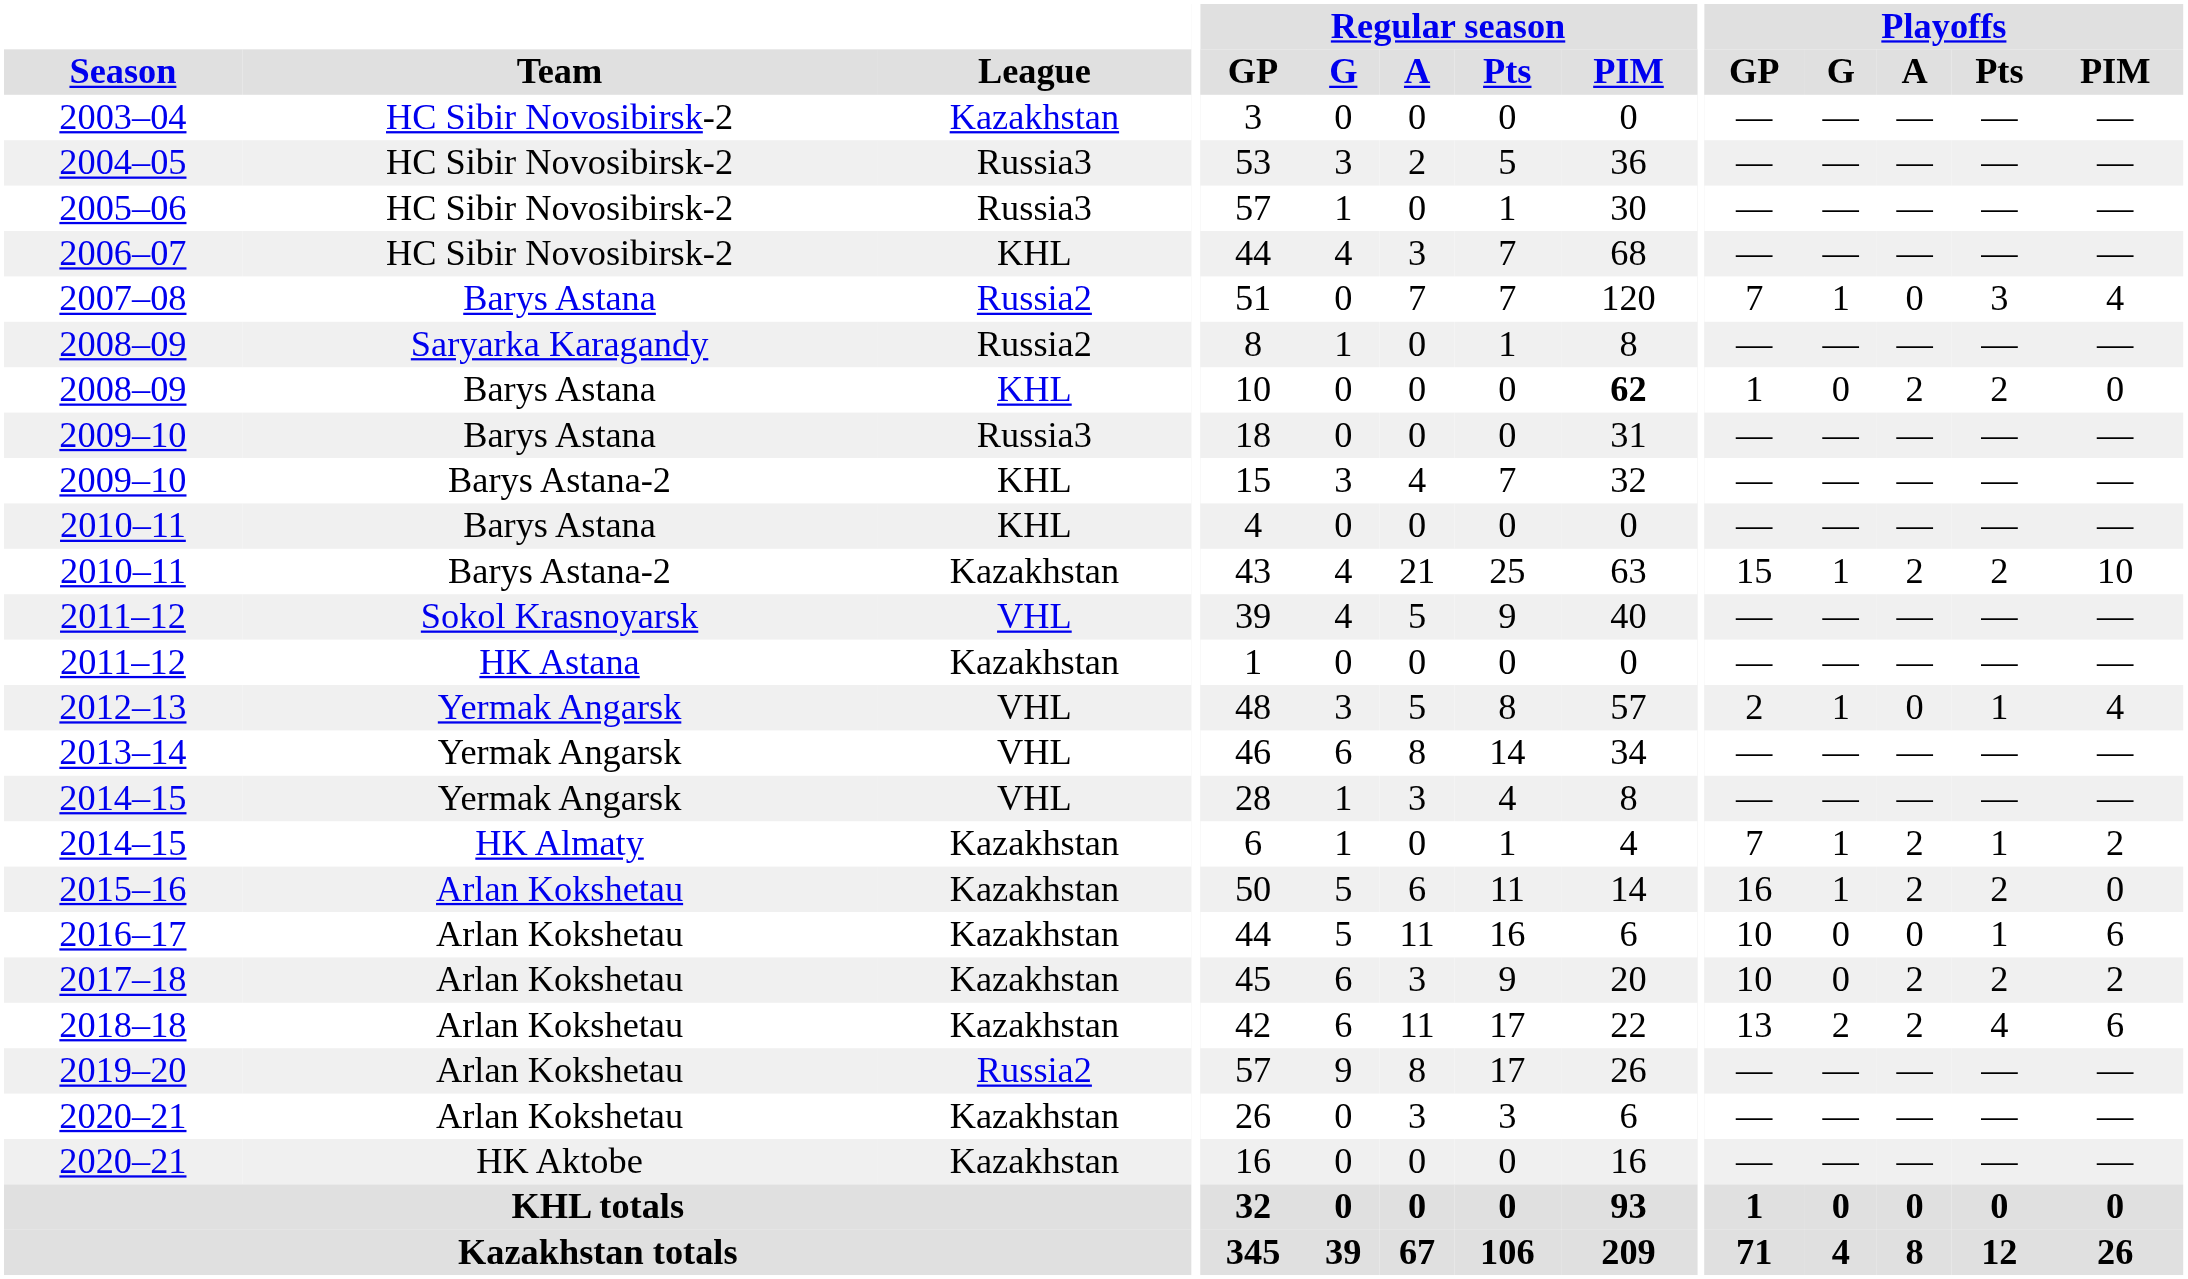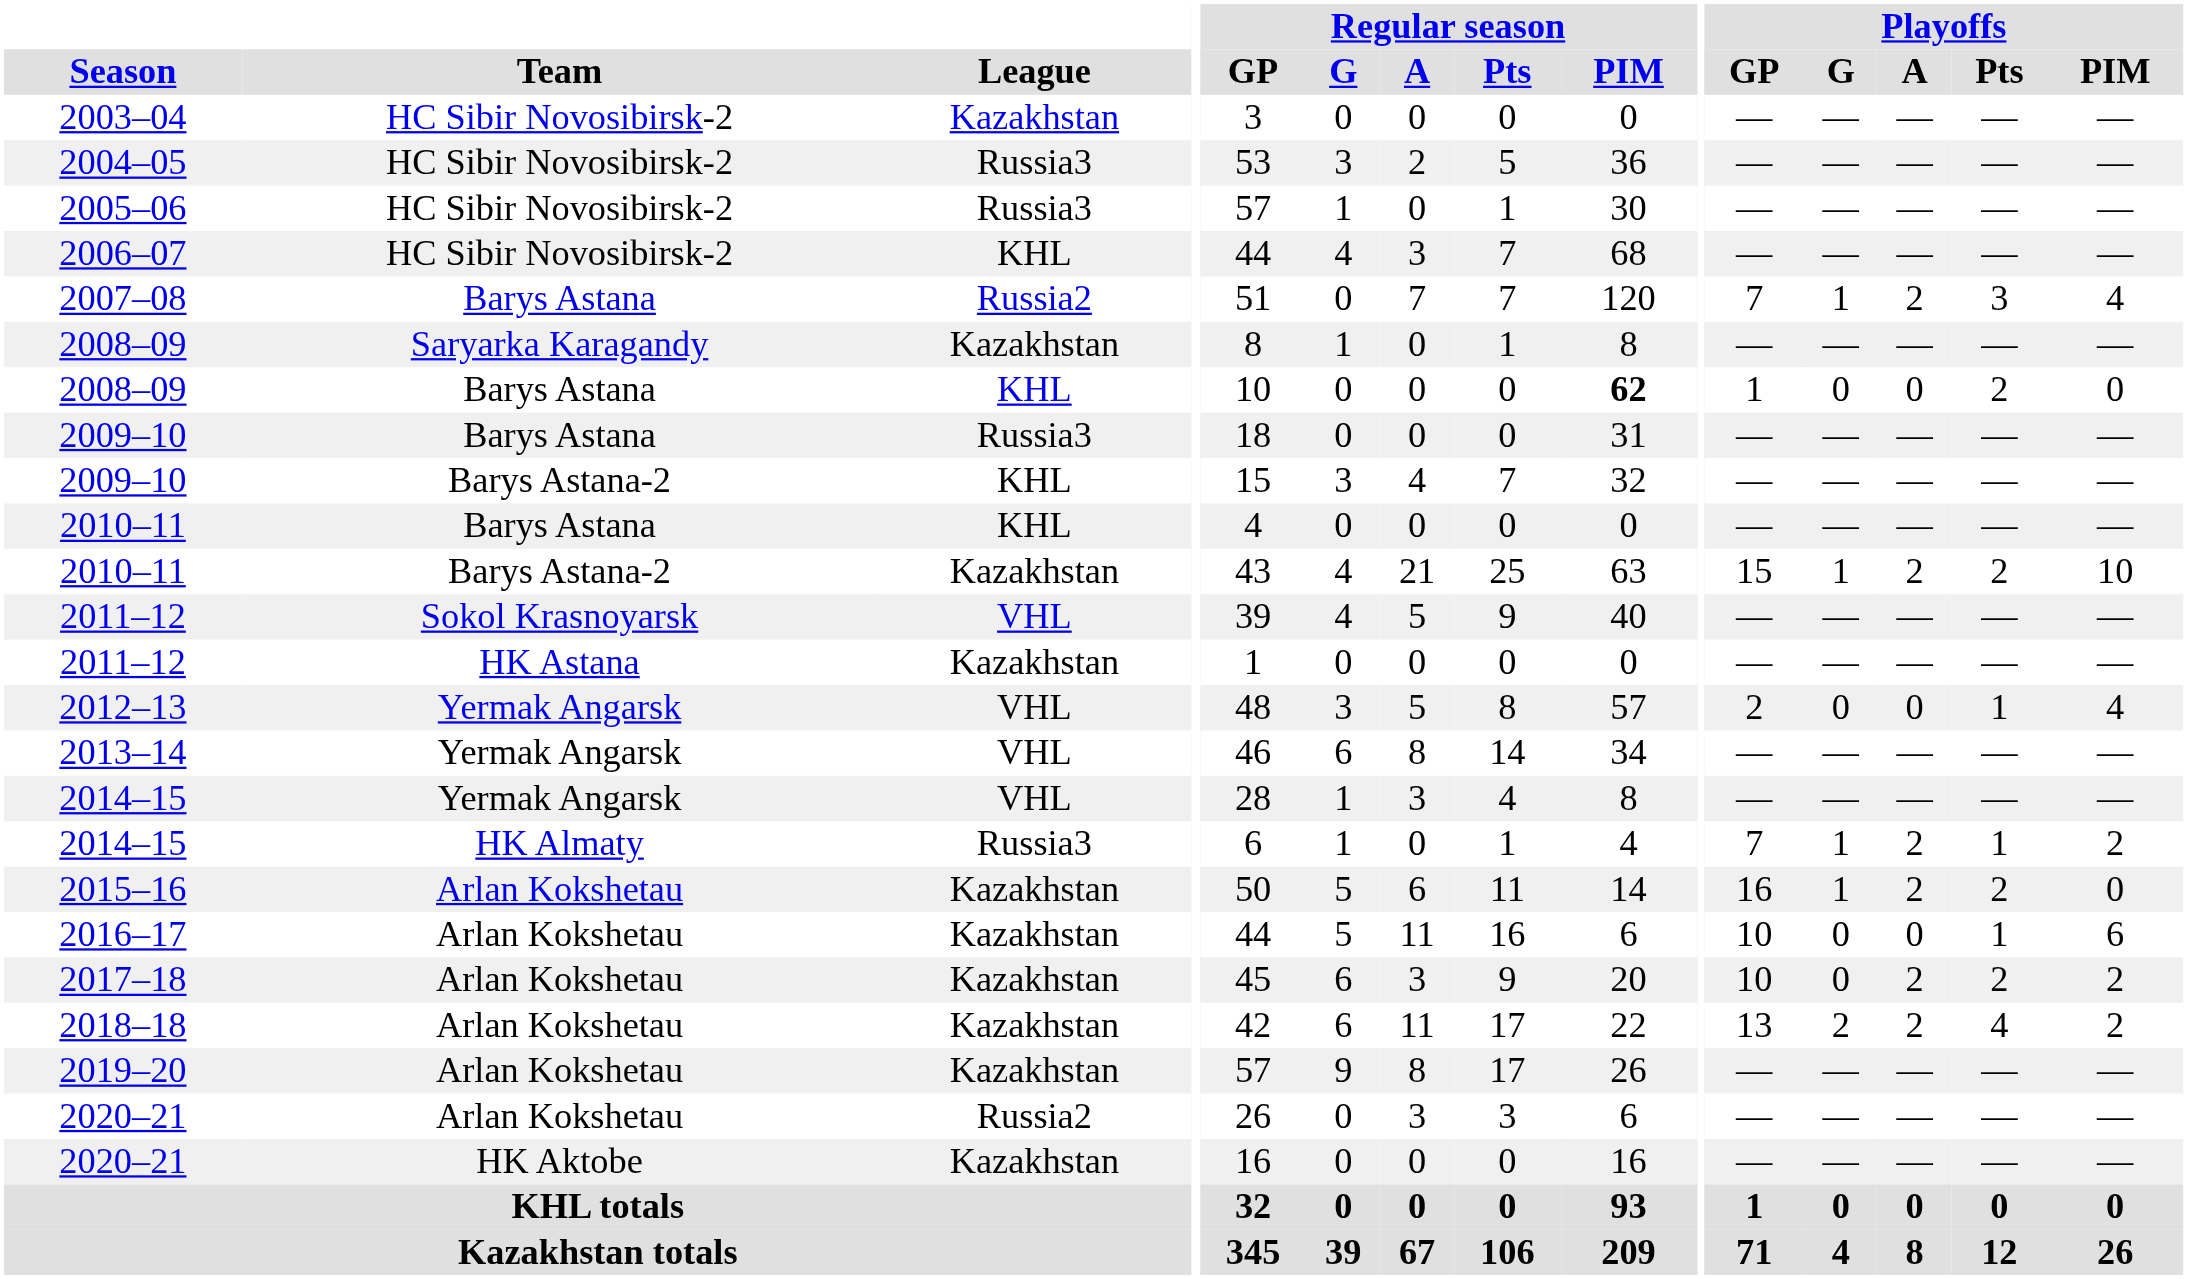2007–08 | Playoffs / A: 0 -> 2
2008–09 / Saryarka Karagandy | League: Russia2 -> Kazakhstan
2008–09 / Barys Astana | Playoffs / A: 2 -> 0
2012–13 | Playoffs / G: 1 -> 0
2014–15 / HK Almaty | League: Kazakhstan -> Russia3
2018–18 | Playoffs / PIM: 6 -> 2
2019–20 | League: Russia2 -> Kazakhstan
2020–21 / Arlan Kokshetau | League: Kazakhstan -> Russia2
